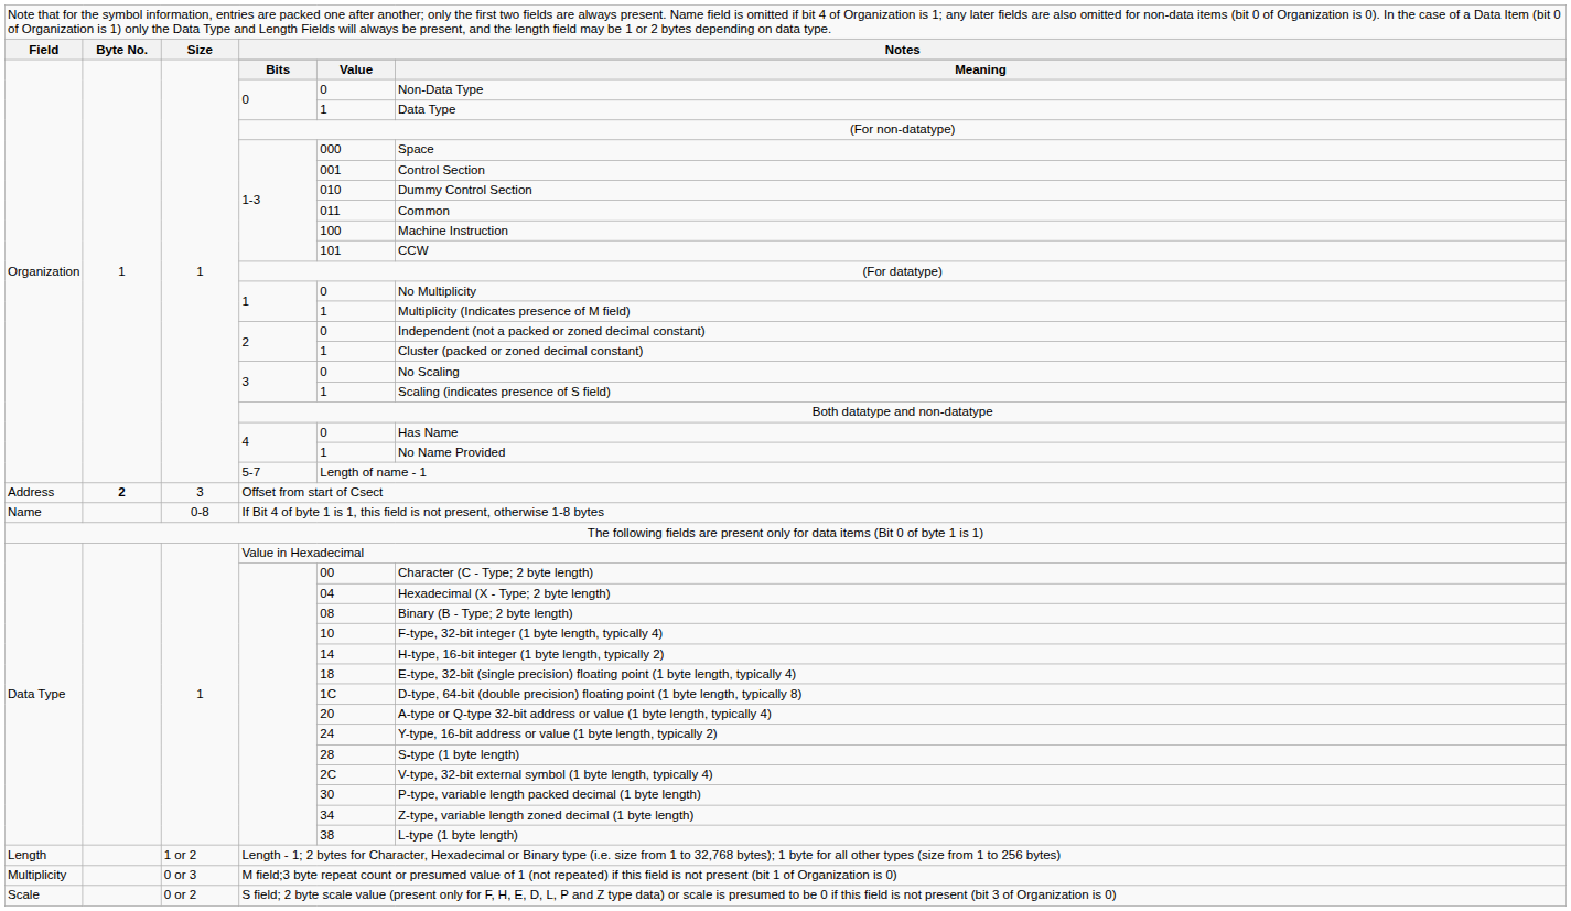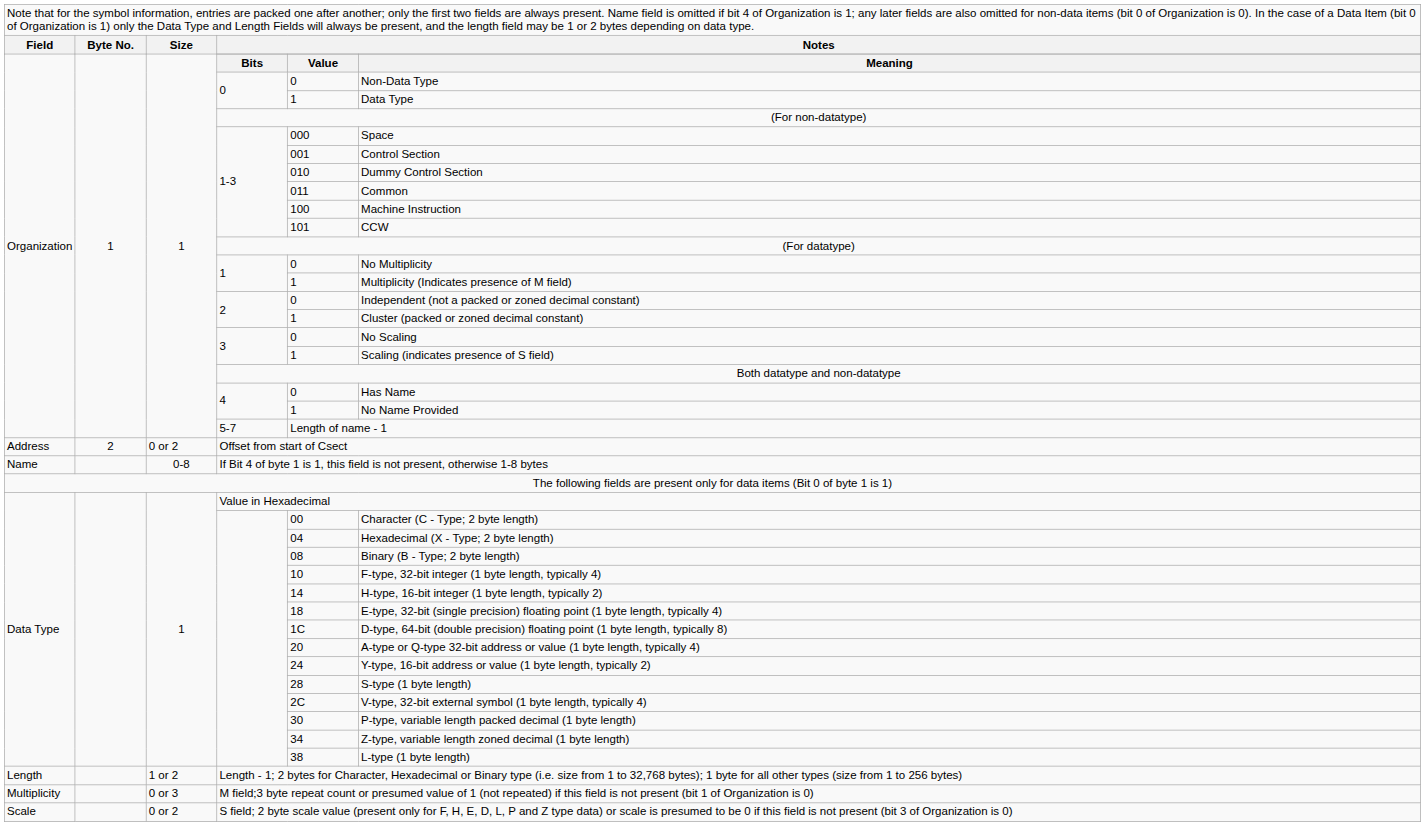Offset from start of Csect | column 2: bold -> normal
Offset from start of Csect | column 3: 3 -> 0 or 2
